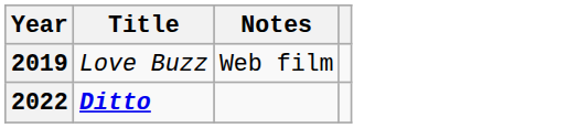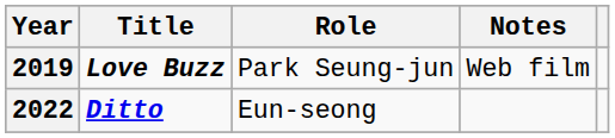+ column: Role | Park Seung-jun | Eun-seong
2019 | Title: normal -> bold
